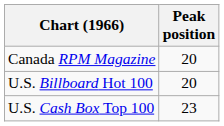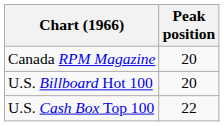U.S. Cash Box Top 100 | Peak position: 23 -> 22
